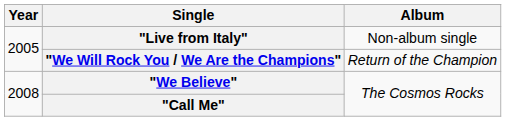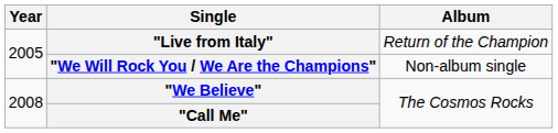"Live from Italy" | Album: Non-album single -> Return of the Champion
"We Will Rock You / We Are the Champions" | Album: Return of the Champion -> Non-album single
